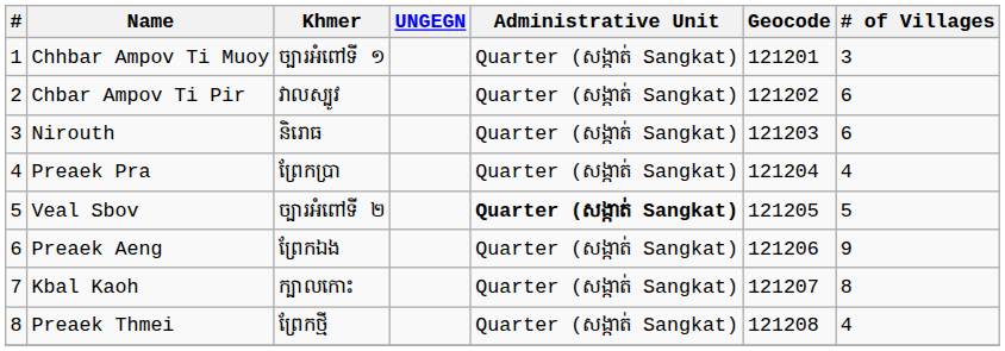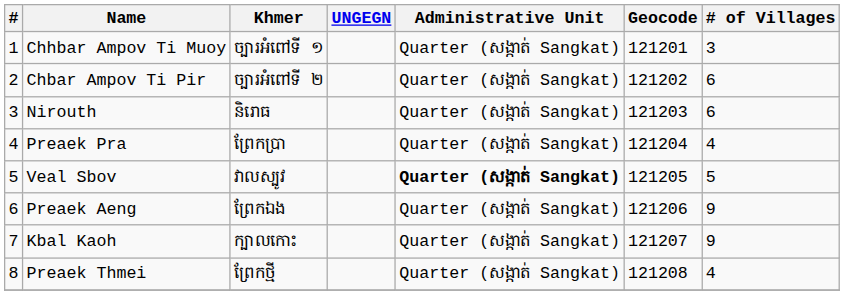Chbar Ampov Ti Pir | Khmer: វាលស្បូវ -> ច្បារអំពៅទី ២
Veal Sbov | Khmer: ច្បារអំពៅទី ២ -> វាលស្បូវ
Kbal Kaoh | # of Villages: 8 -> 9
